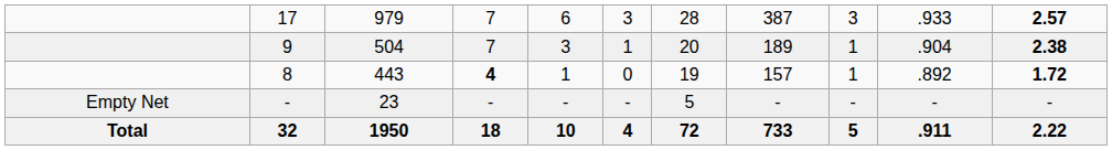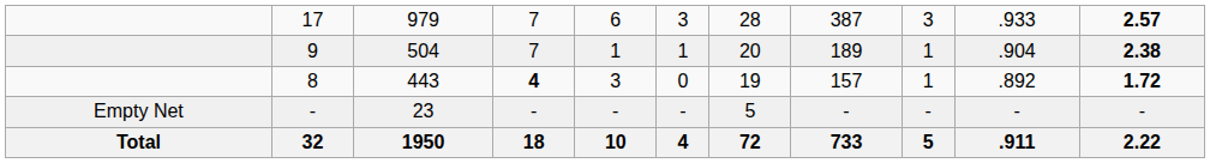9 | column 5: 3 -> 1
8 | column 5: 1 -> 3
